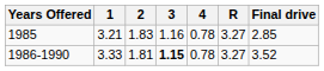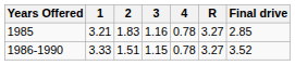1986-1990 | 2: 1.81 -> 1.51
1986-1990 | 3: bold -> normal
